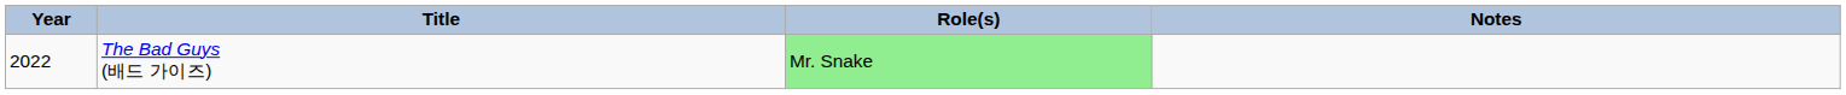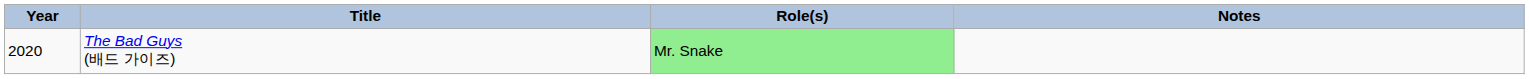The Bad Guys (배드 가이즈) | Year: 2022 -> 2020
